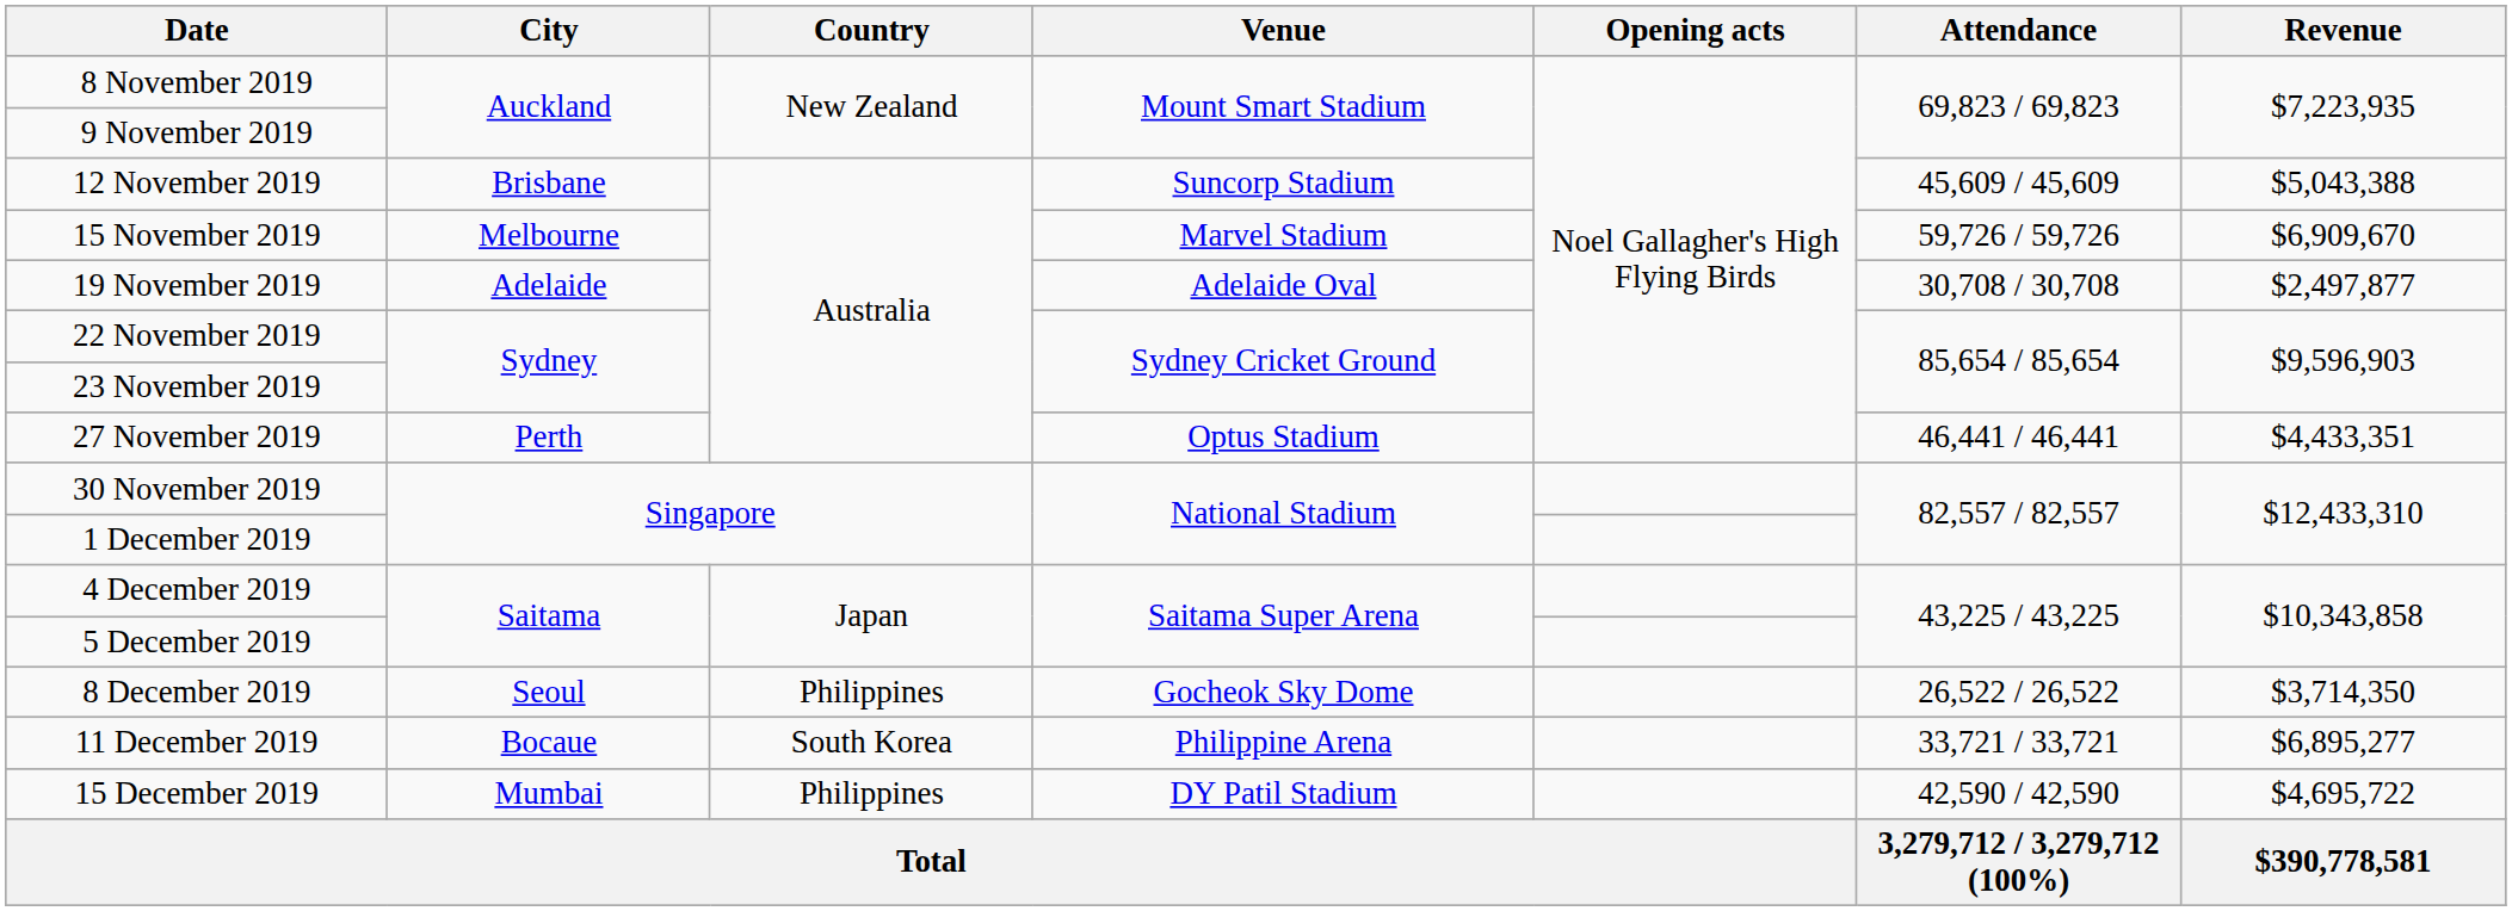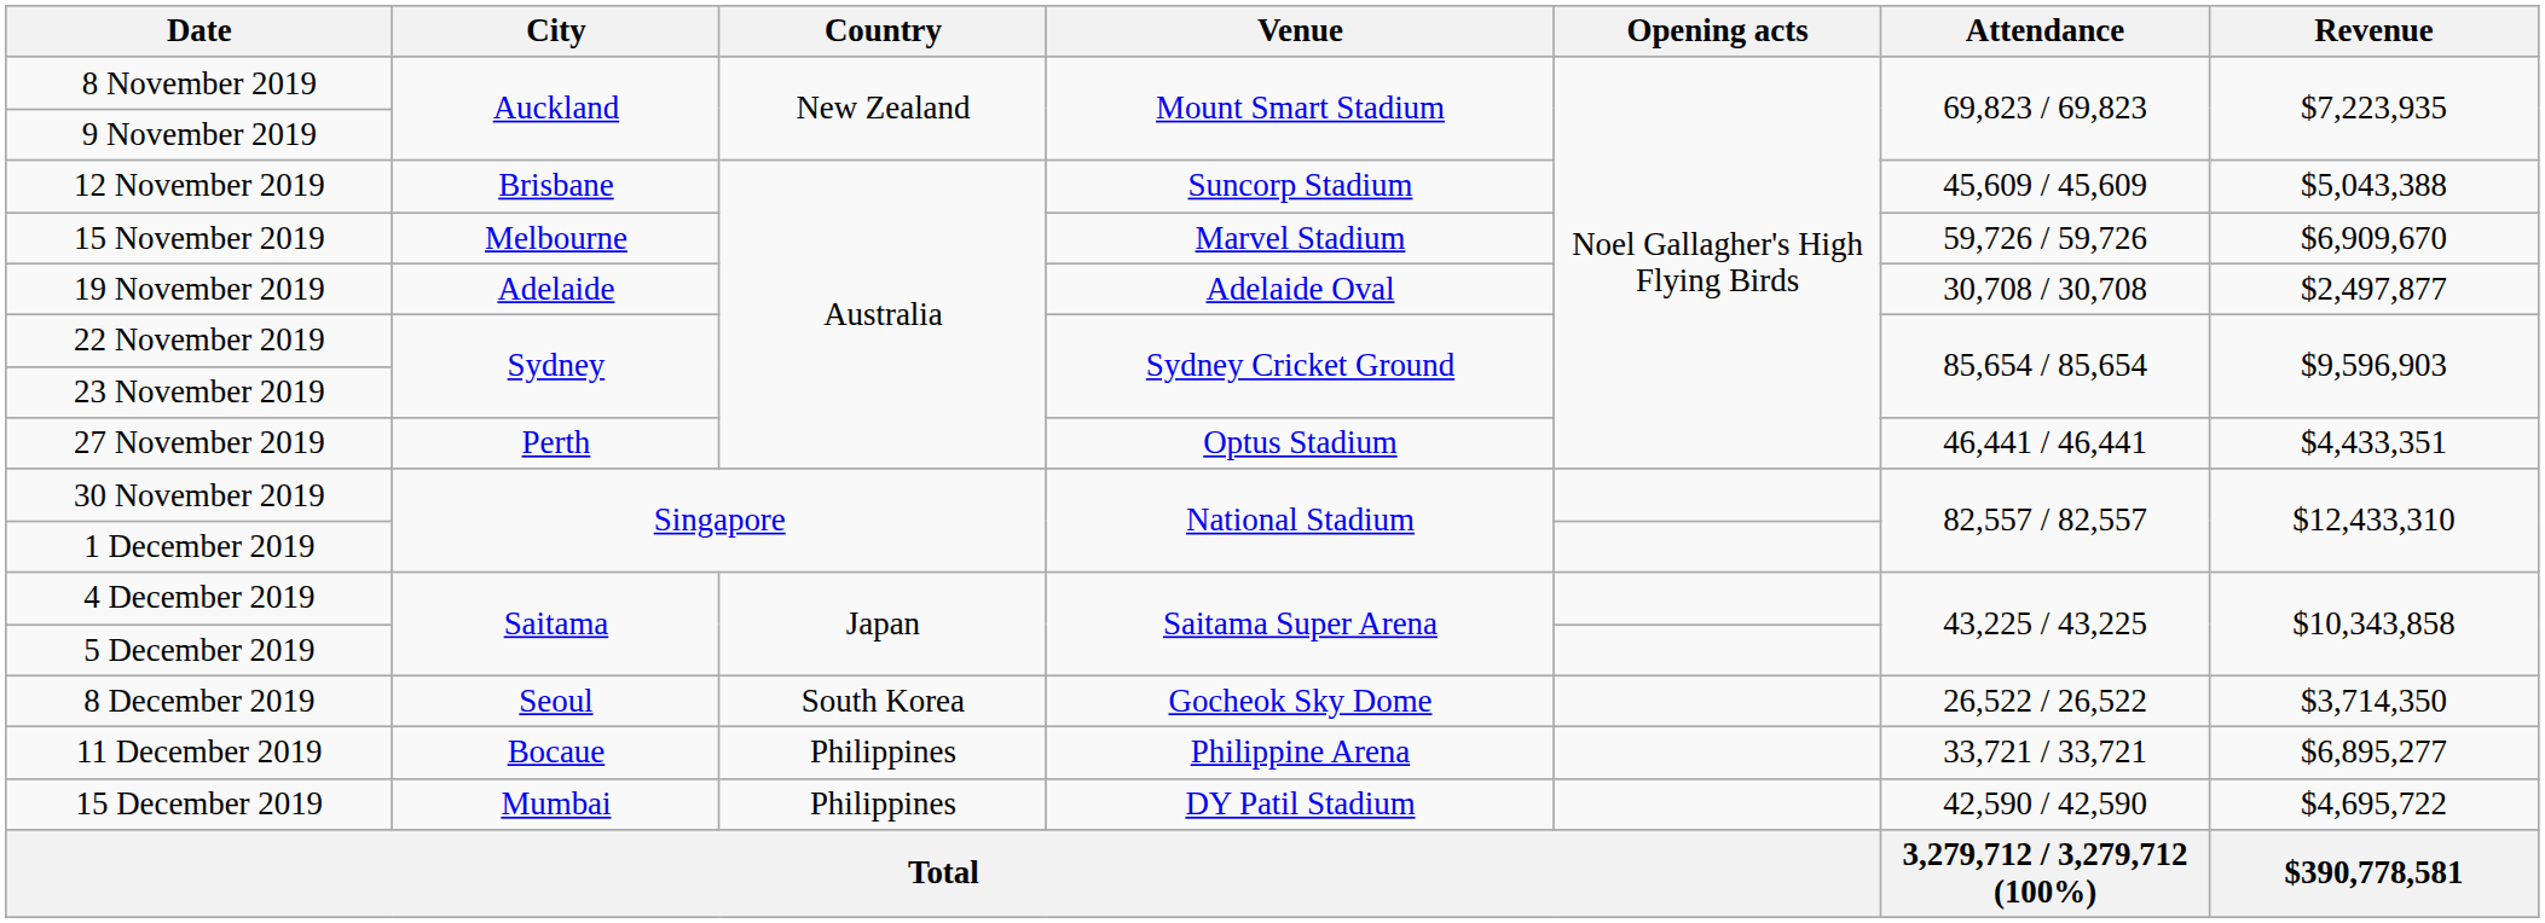8 December 2019 | Country: Philippines -> South Korea
11 December 2019 | Country: South Korea -> Philippines
